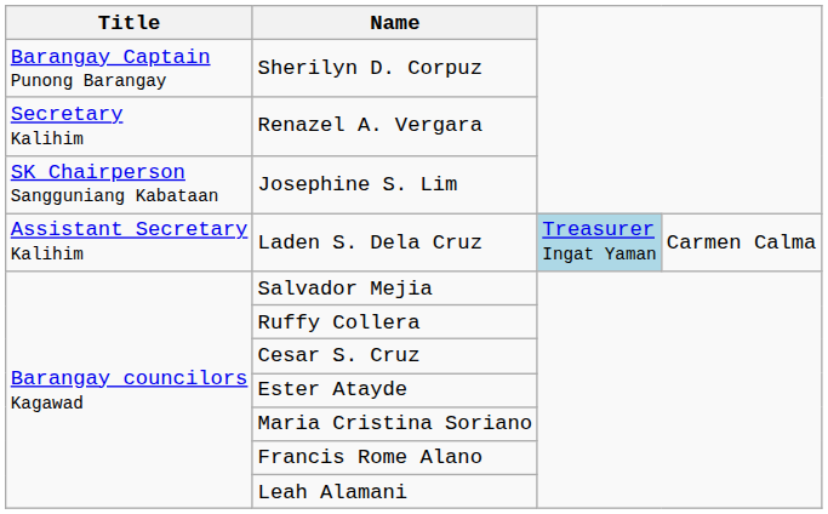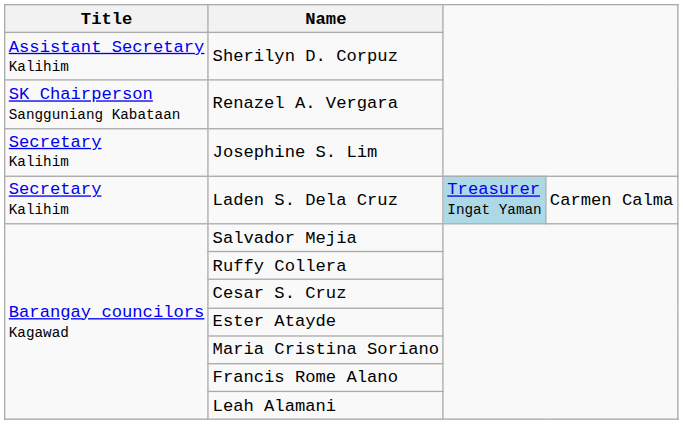Sherilyn D. Corpuz | Title: Barangay Captain Punong Barangay -> Assistant Secretary Kalihim
Renazel A. Vergara | Title: Secretary Kalihim -> SK Chairperson Sangguniang Kabataan
Josephine S. Lim | Title: SK Chairperson Sangguniang Kabataan -> Secretary Kalihim
Laden S. Dela Cruz | Title: Assistant Secretary Kalihim -> Secretary Kalihim
